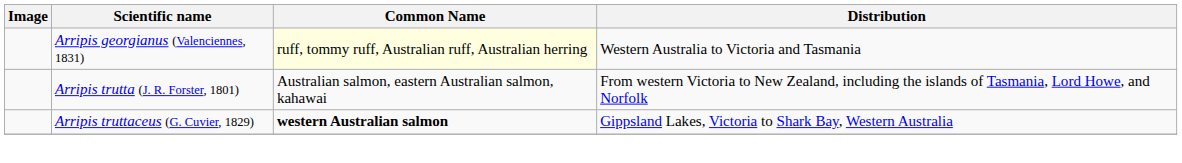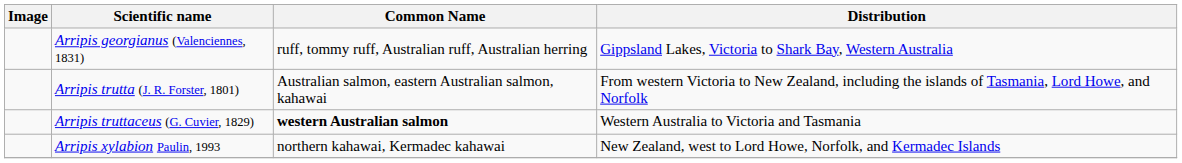Arripis georgianus (Valenciennes, 1831) | Common Name: lightyellow background -> no background
Arripis georgianus (Valenciennes, 1831) | Distribution: Western Australia to Victoria and Tasmania -> Gippsland Lakes, Victoria to Shark Bay, Western Australia
Arripis truttaceus (G. Cuvier, 1829) | Distribution: Gippsland Lakes, Victoria to Shark Bay, Western Australia -> Western Australia to Victoria and Tasmania
+ row: Arripis xylabion Paulin, 1993 | northern kahawai, Kermadec kahawai | New Zealand, west to Lord Howe, Norfolk, and Kermadec Islands
